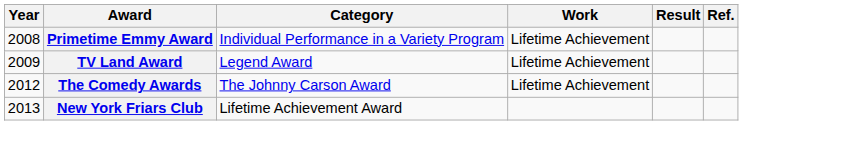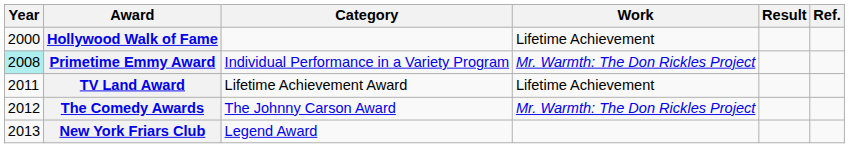+ row: 2000 | Hollywood Walk of Fame | Lifetime Achievement
Primetime Emmy Award | Year: no background -> paleturquoise background
Primetime Emmy Award | Work: Lifetime Achievement -> Mr. Warmth: The Don Rickles Project
TV Land Award | Year: 2009 -> 2011
TV Land Award | Category: Legend Award -> Lifetime Achievement Award
The Comedy Awards | Work: Lifetime Achievement -> Mr. Warmth: The Don Rickles Project
New York Friars Club | Category: Lifetime Achievement Award -> Legend Award
